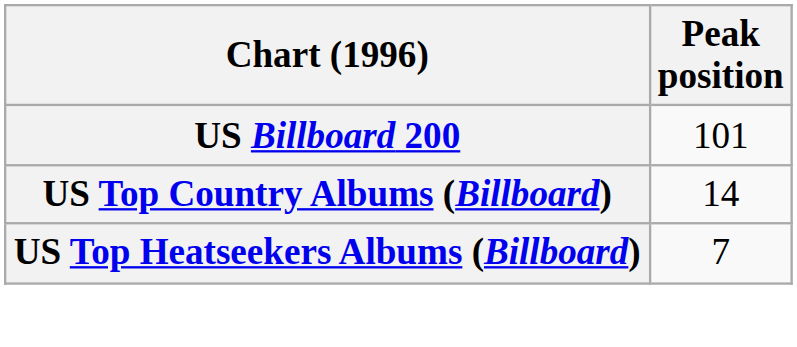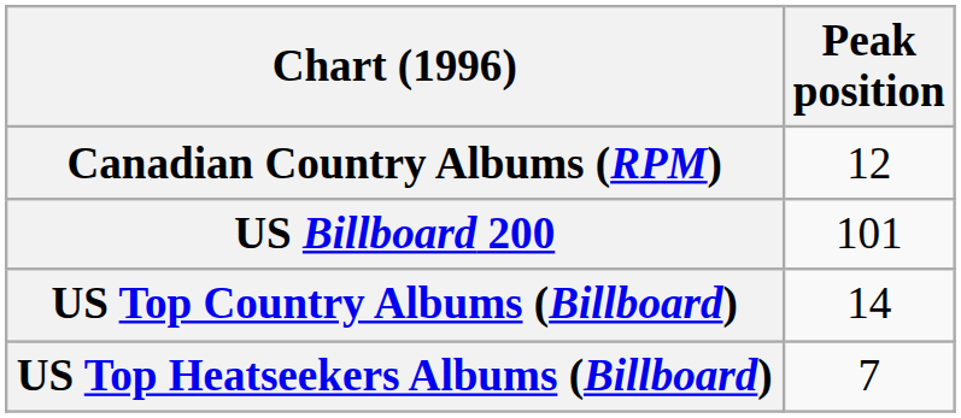+ row: Canadian Country Albums (RPM) | 12
